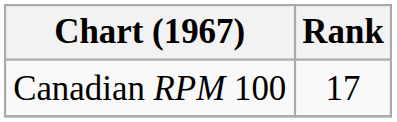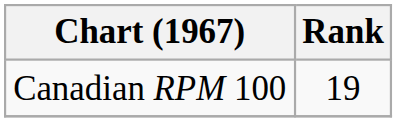Canadian RPM 100 | Rank: 17 -> 19
